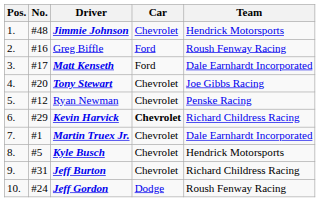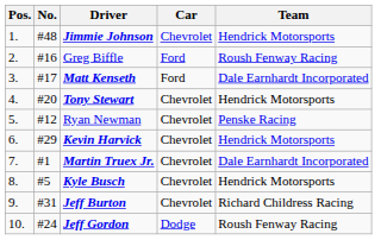Tony Stewart | Team: Joe Gibbs Racing -> Hendrick Motorsports
Kevin Harvick | Car: bold -> normal
Kevin Harvick | Team: Richard Childress Racing -> Hendrick Motorsports
